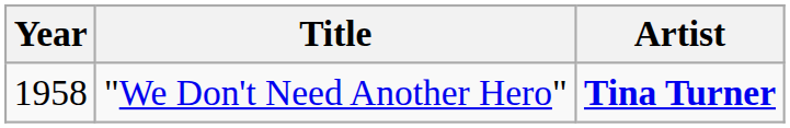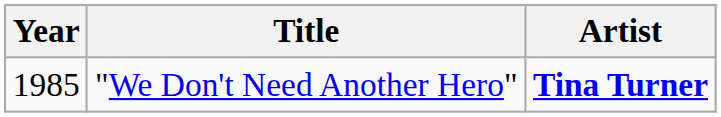"We Don't Need Another Hero" | Year: 1958 -> 1985
